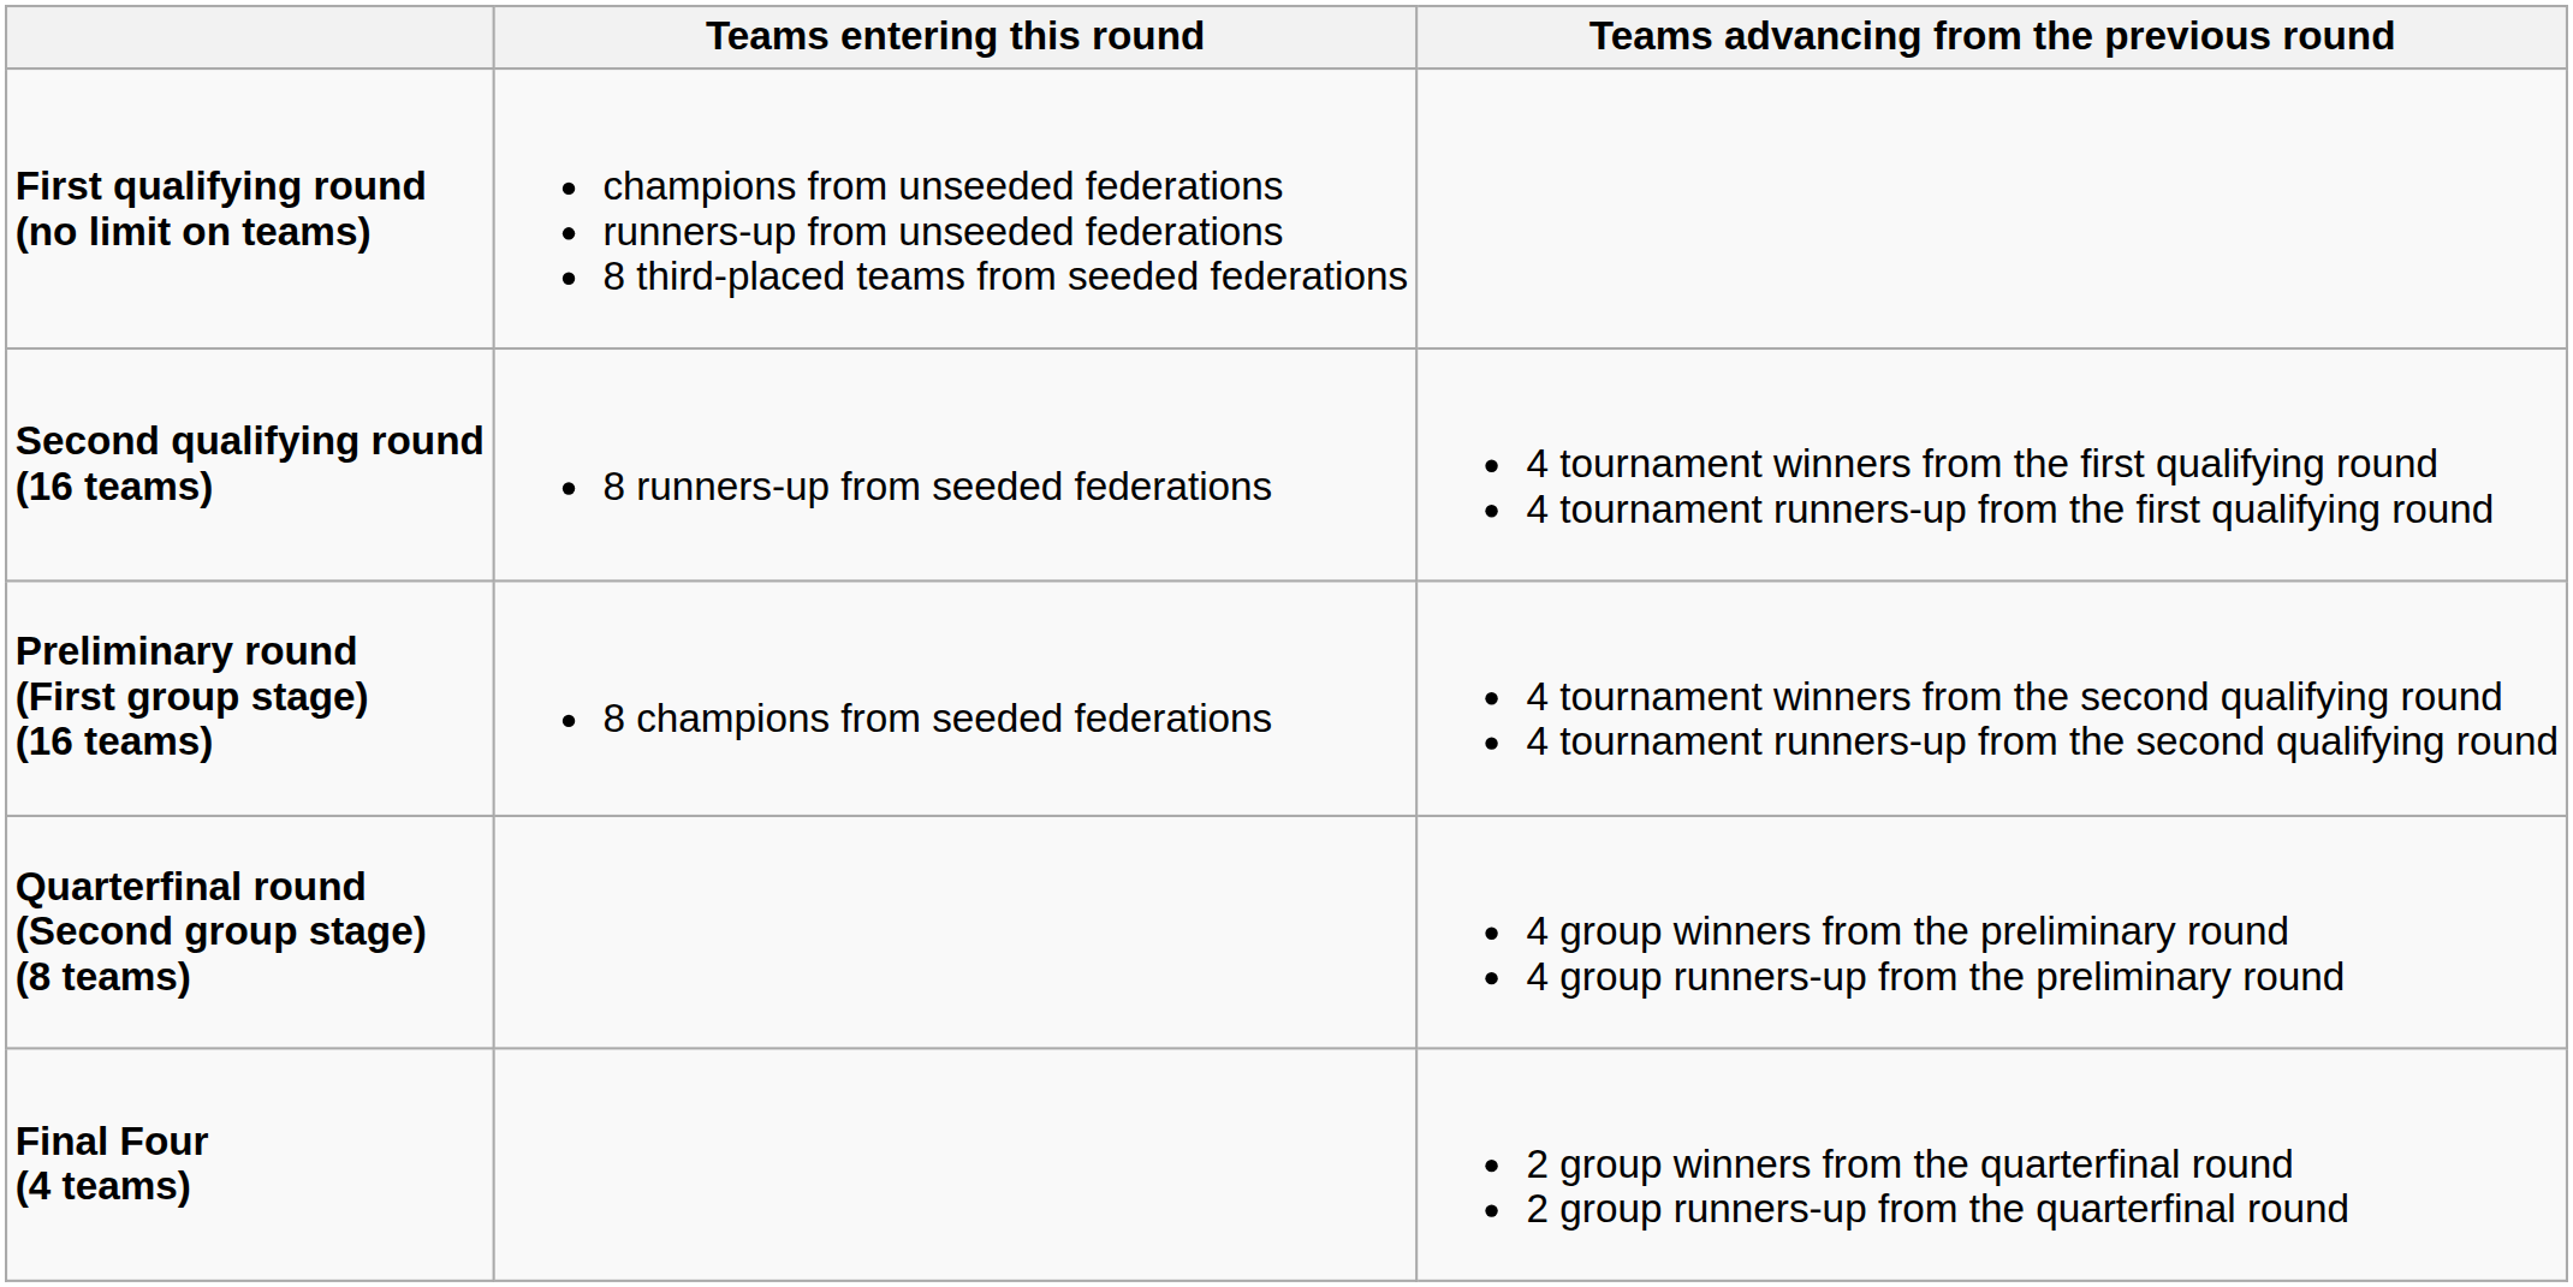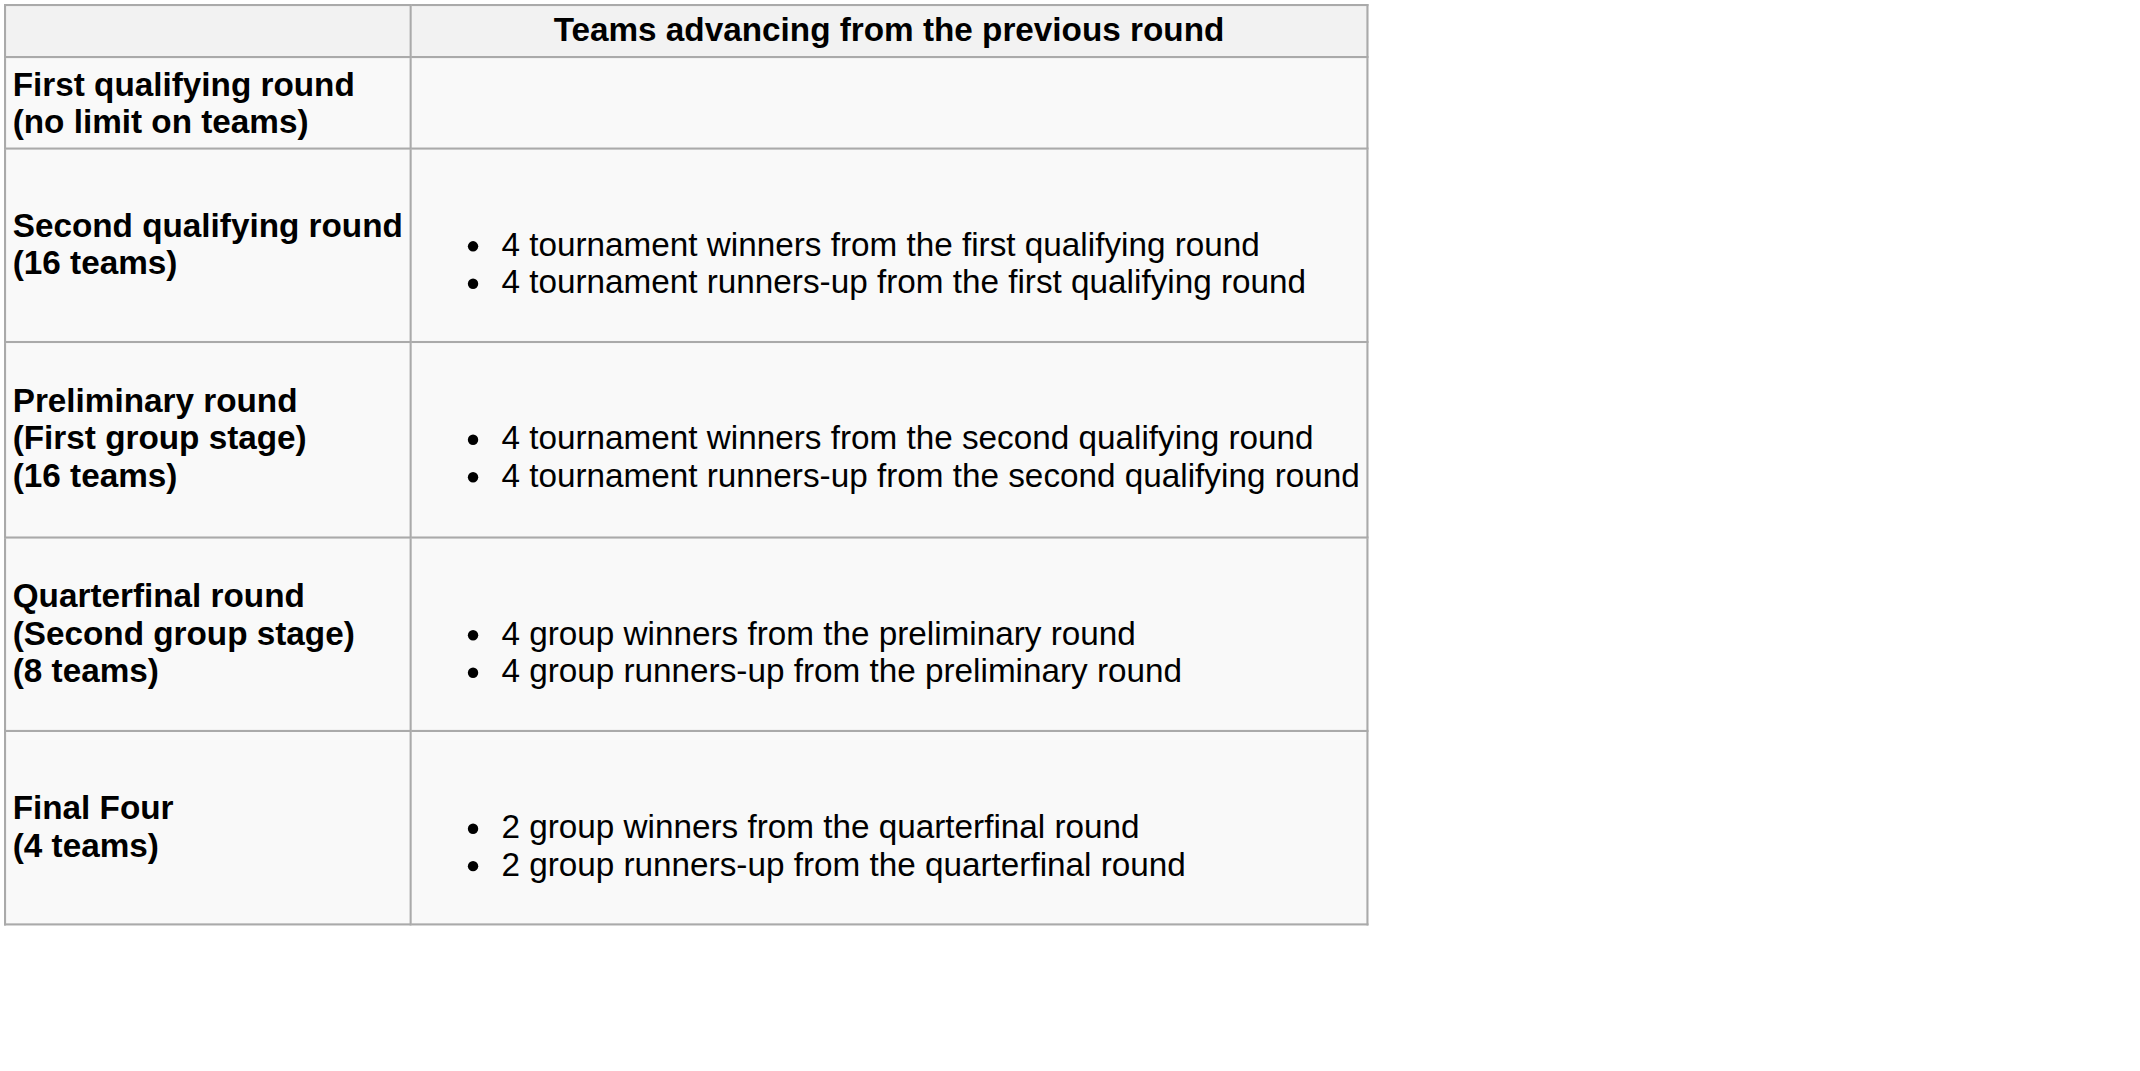- column: Teams entering this round | champions from unseeded federations runners-up from unseeded federations 8 third-placed teams from seeded federations | 8 runners-up from seeded federations | 8 champions from seeded federations
